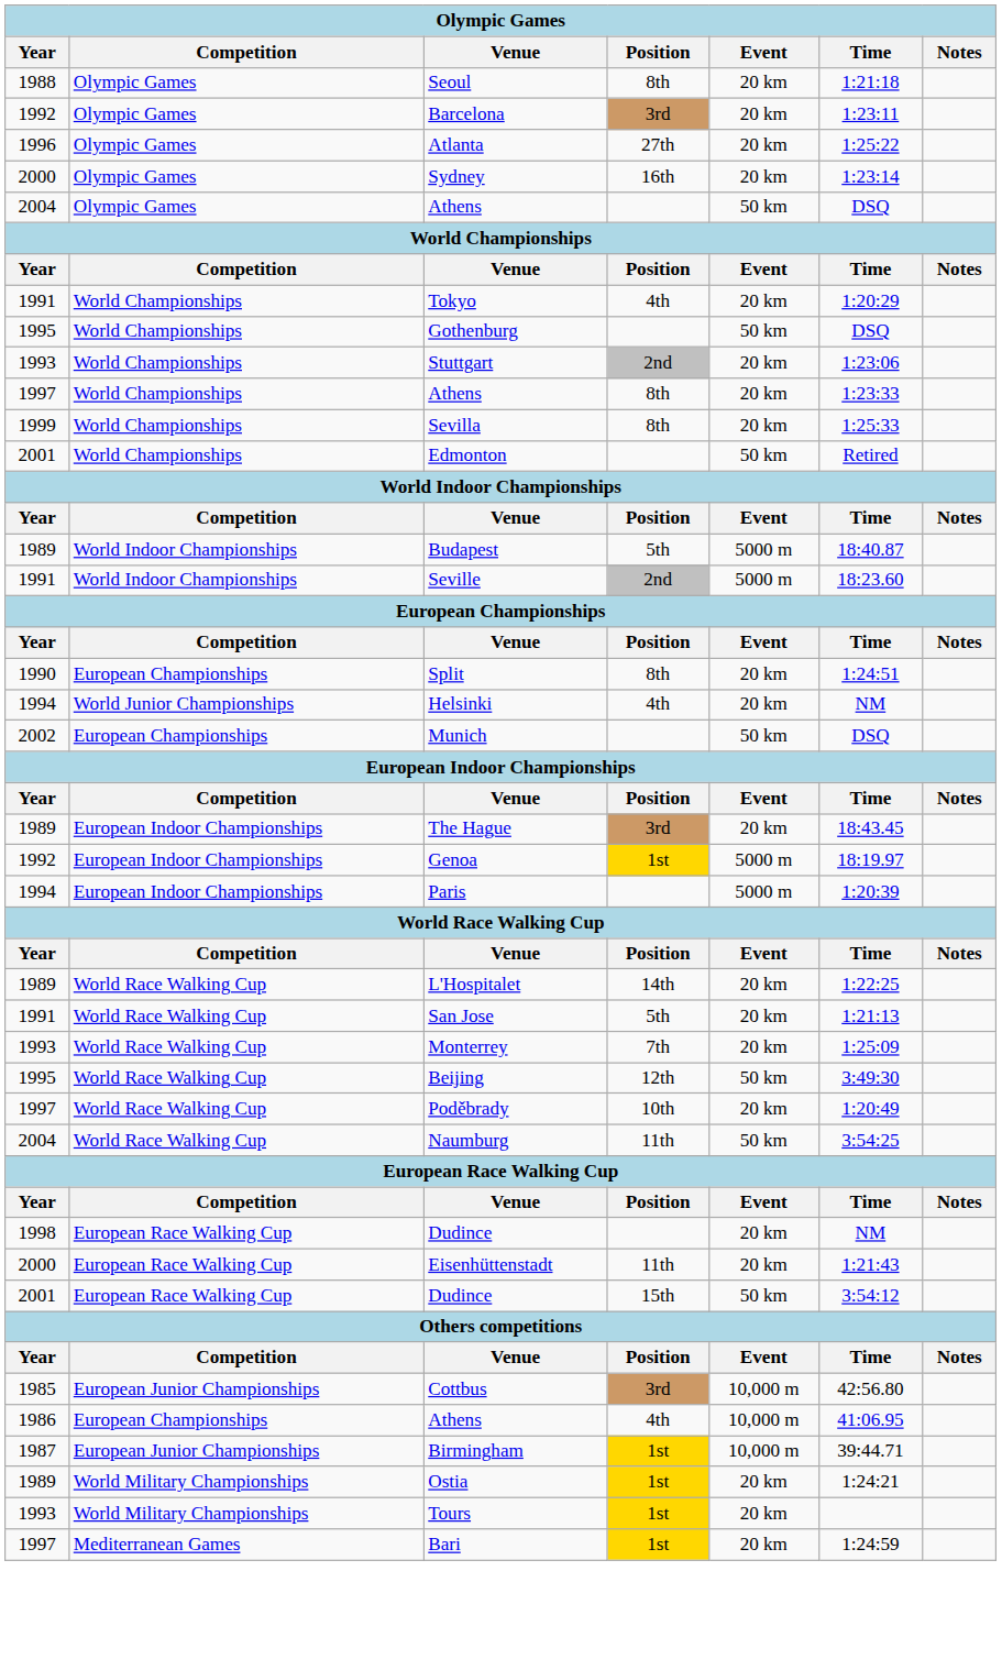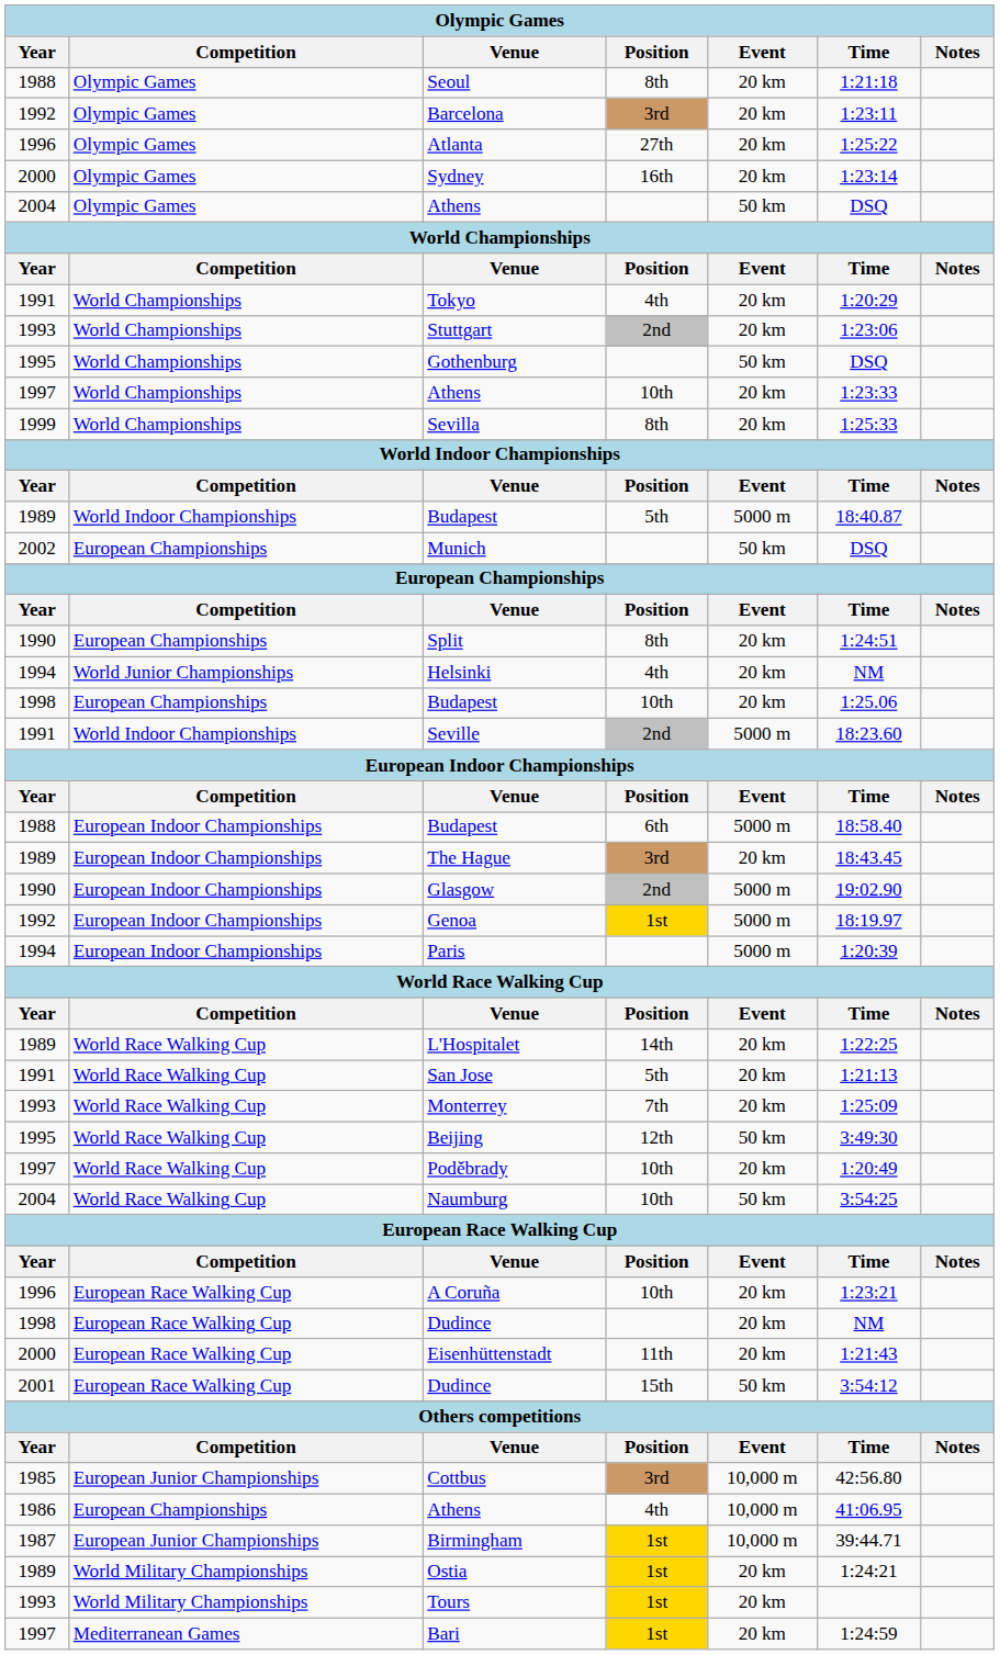rows swapped: Stuttgart <-> Gothenburg
1997 / Athens | Position: 8th -> 10th
- row: 2001 | World Championships | Edmonton | 50 km | Retired
rows swapped: Seville <-> Munich
+ row: 1998 | European Championships | Budapest | 10th | 20 km | 1:25.06
+ row: 1988 | European Indoor Championships | Budapest | 6th | 5000 m | 18:58.40
+ row: 1990 | European Indoor Championships | Glasgow | 2nd | 5000 m | 19:02.90
Naumburg | Position: 11th -> 10th
+ row: 1996 | European Race Walking Cup | A Coruña | 10th | 20 km | 1:23:21
